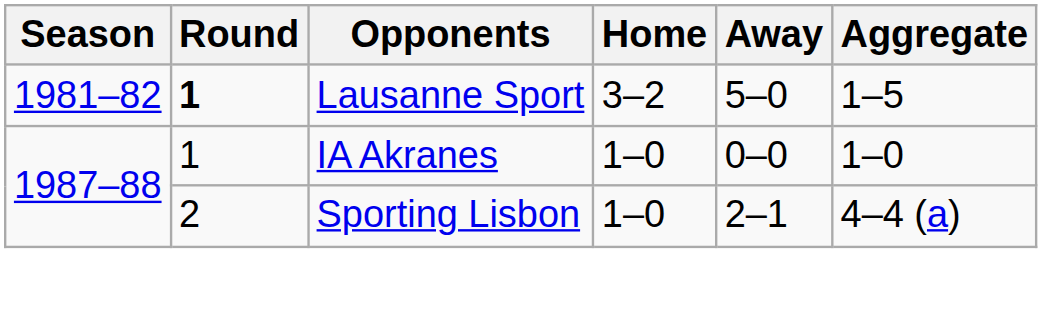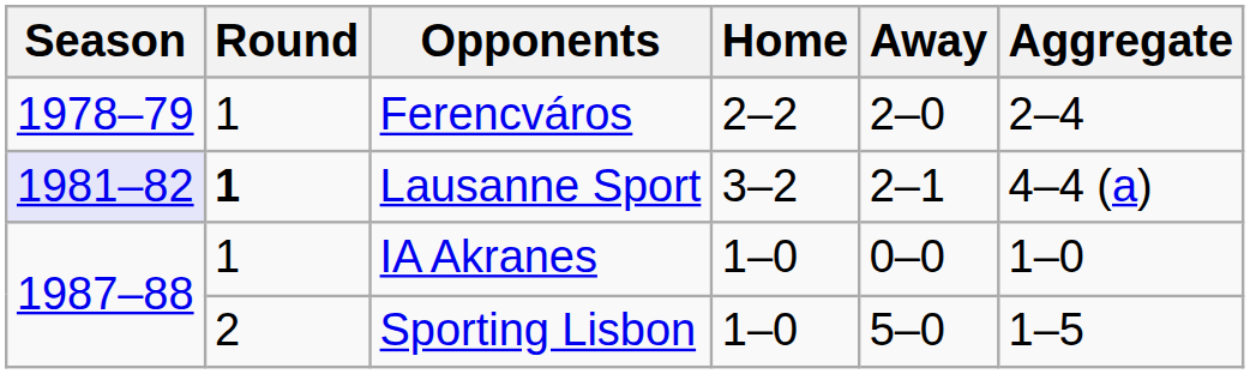+ row: 1978–79 | 1 | Ferencváros | 2–2 | 2–0 | 2–4
Lausanne Sport | Season: no background -> lavender background
Lausanne Sport | Away: 5–0 -> 2–1
Lausanne Sport | Aggregate: 1–5 -> 4–4 (a)
Sporting Lisbon | Away: 2–1 -> 5–0
Sporting Lisbon | Aggregate: 4–4 (a) -> 1–5
